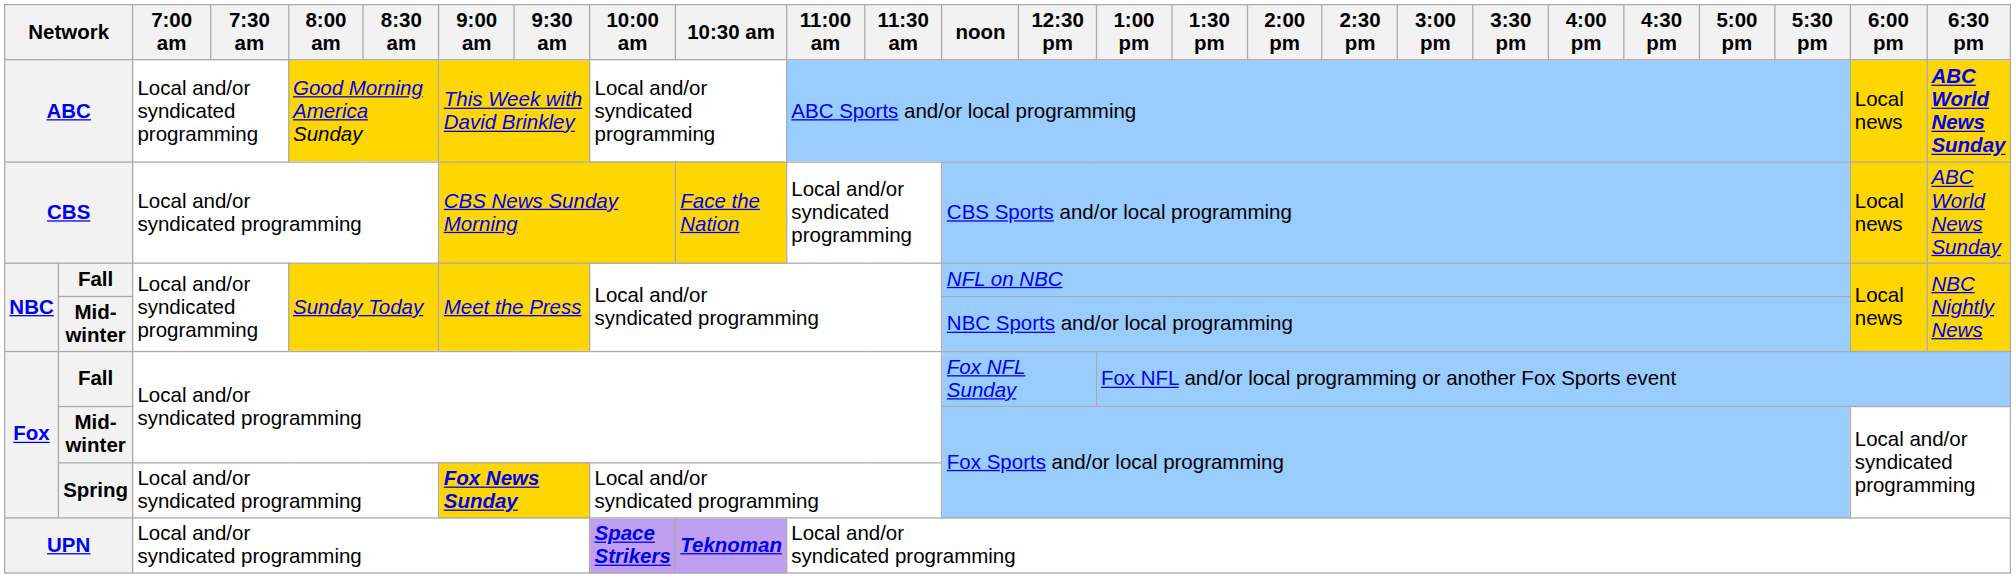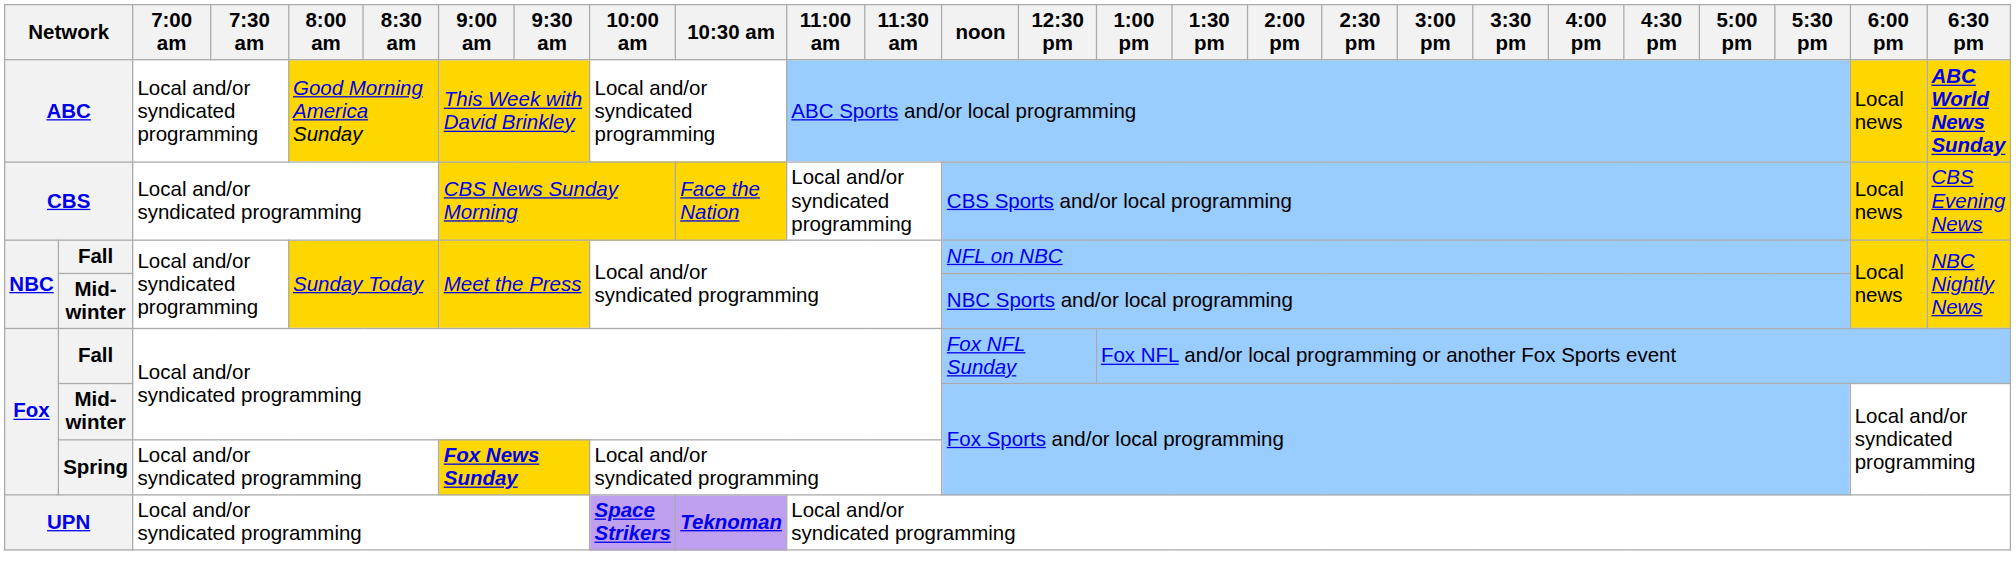CBS | 6:30 pm: ABC World News Sunday -> CBS Evening News
